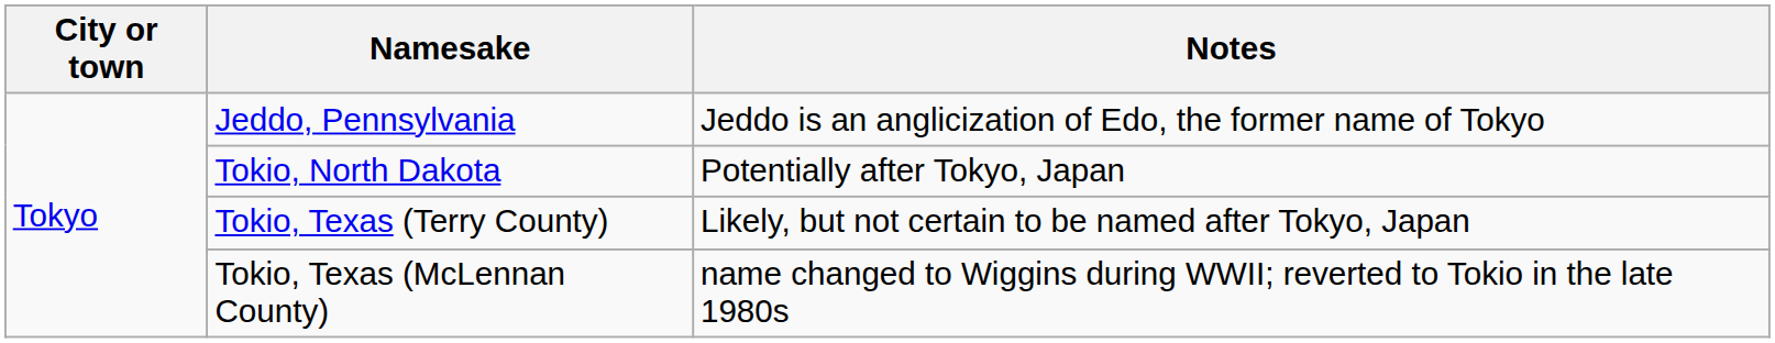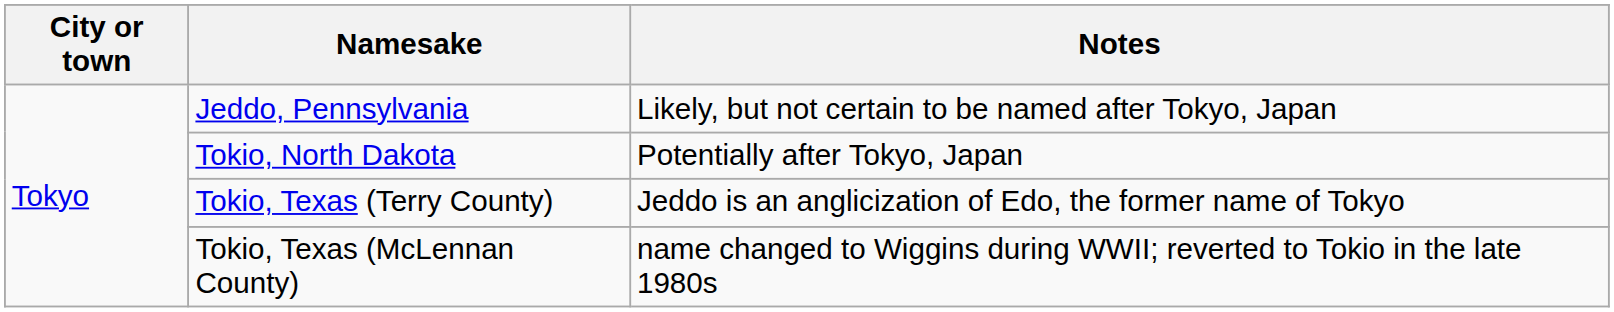Jeddo, Pennsylvania | Notes: Jeddo is an anglicization of Edo, the former name of Tokyo -> Likely, but not certain to be named after Tokyo, Japan
Tokio, Texas (Terry County) | Notes: Likely, but not certain to be named after Tokyo, Japan -> Jeddo is an anglicization of Edo, the former name of Tokyo
